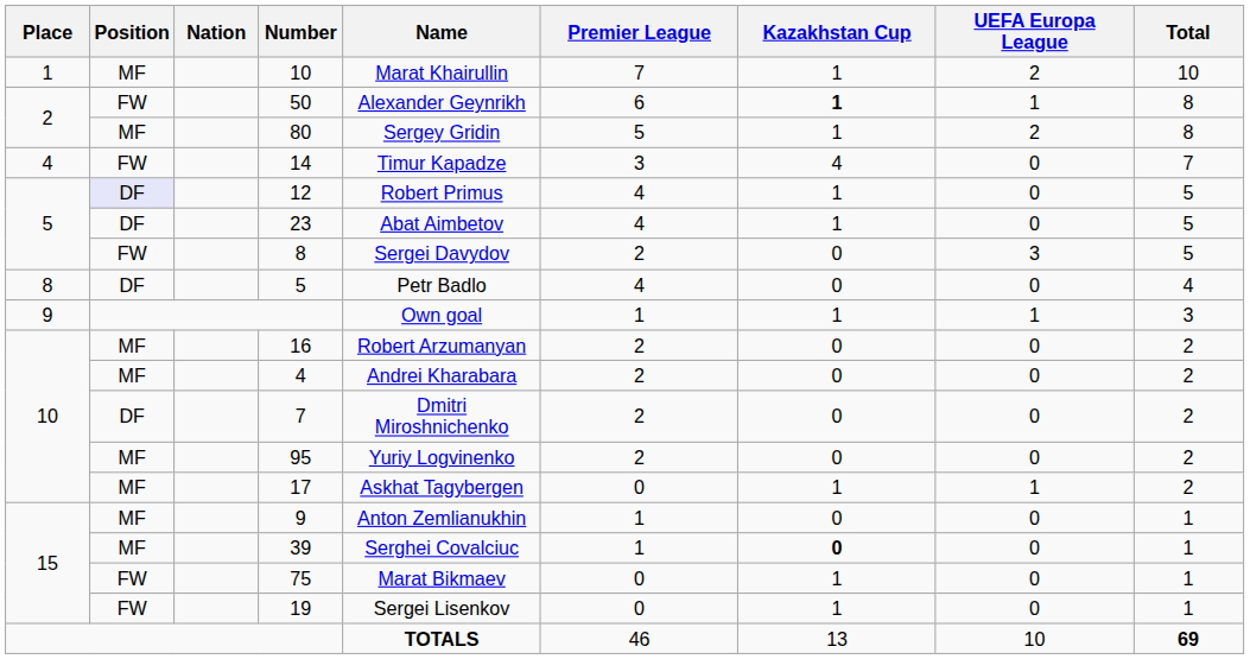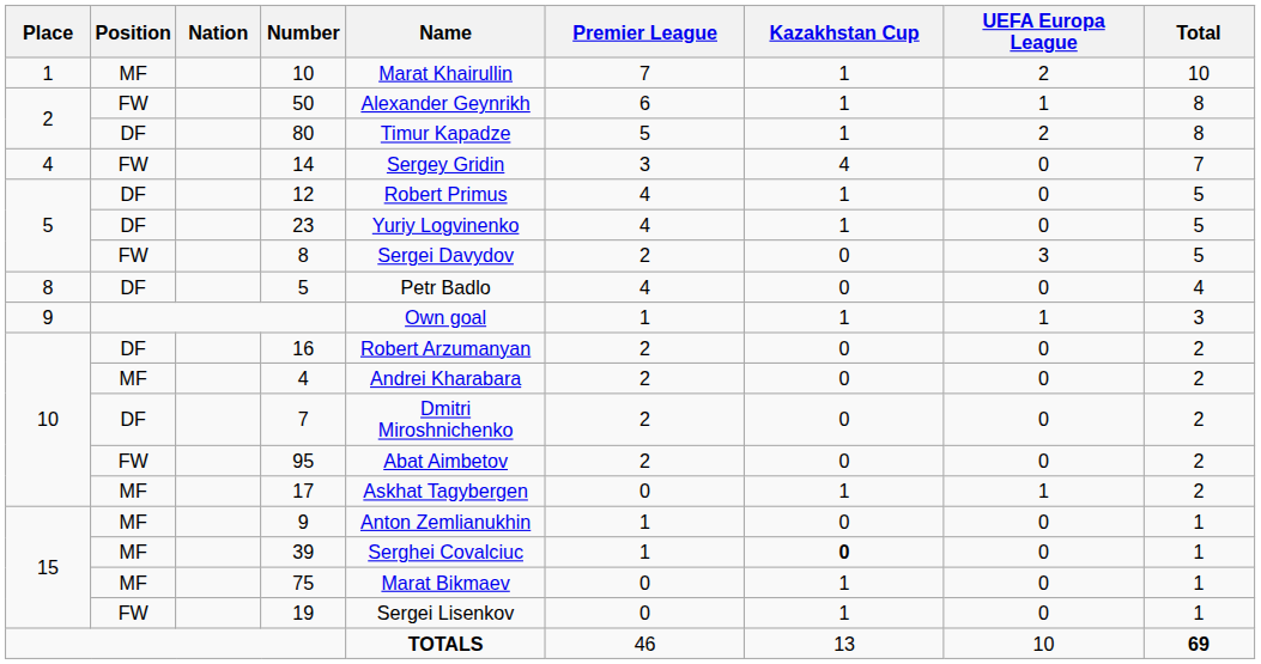50 | Kazakhstan Cup: bold -> normal
80 | Position: MF -> DF
80 | Name: Sergey Gridin -> Timur Kapadze
14 | Name: Timur Kapadze -> Sergey Gridin
12 | Position: lavender background -> no background
23 | Name: Abat Aimbetov -> Yuriy Logvinenko
16 | Position: MF -> DF
95 | Position: MF -> FW
95 | Name: Yuriy Logvinenko -> Abat Aimbetov
75 | Position: FW -> MF
